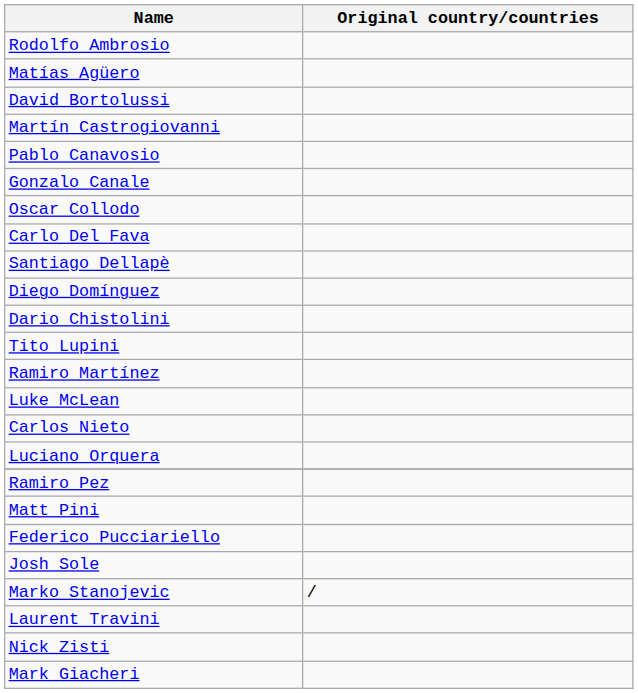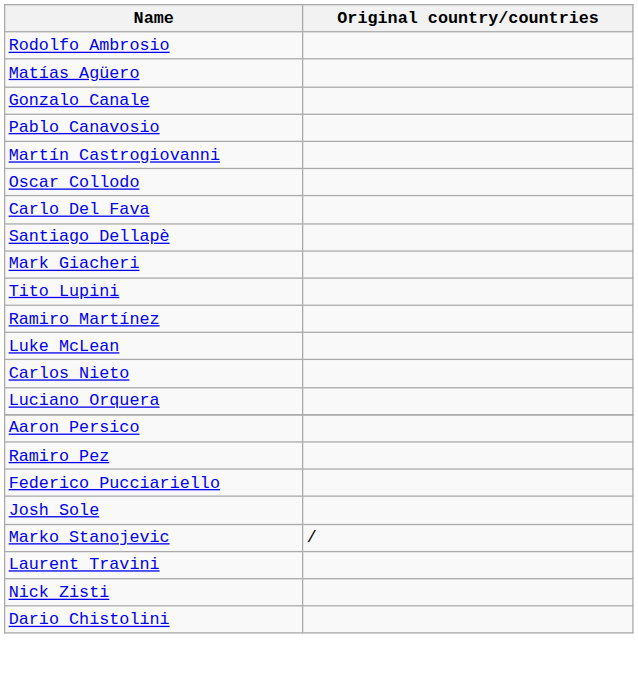- row: David Bortolussi
rows swapped: Gonzalo Canale <-> Martín Castrogiovanni
- row: Diego Domínguez
rows swapped: Mark Giacheri <-> Dario Chistolini
+ row: Aaron Persico
- row: Matt Pini
